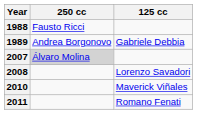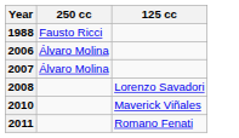- row: 1989 | Andrea Borgonovo | Gabriele Debbia
+ row: 2006 | Álvaro Molina
2007 | 250 cc: lightgrey background -> no background
